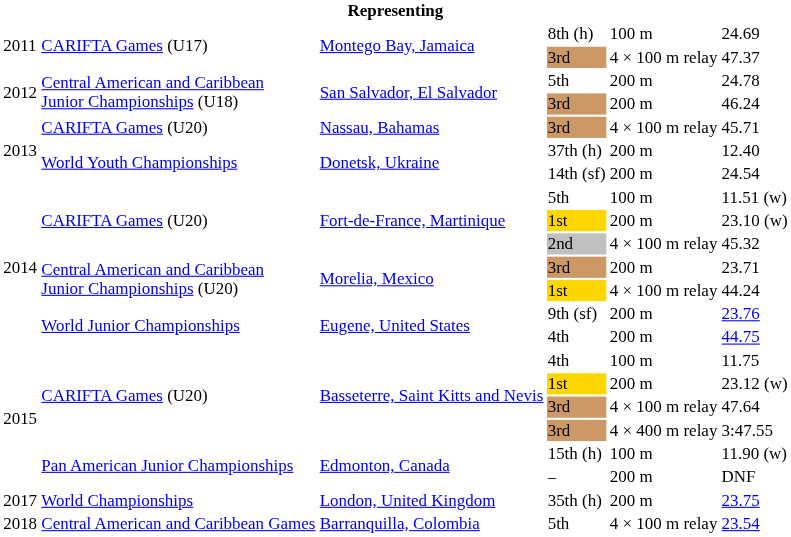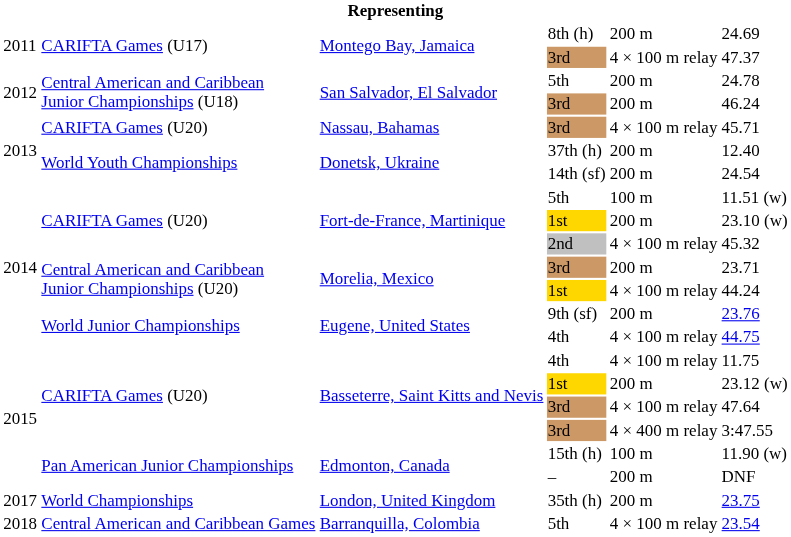8th (h) | column 5: 100 m -> 200 m
Eugene, United States / 4th | column 5: 200 m -> 4 × 100 m relay
Basseterre, Saint Kitts and Nevis / 4th | column 5: 100 m -> 4 × 100 m relay
